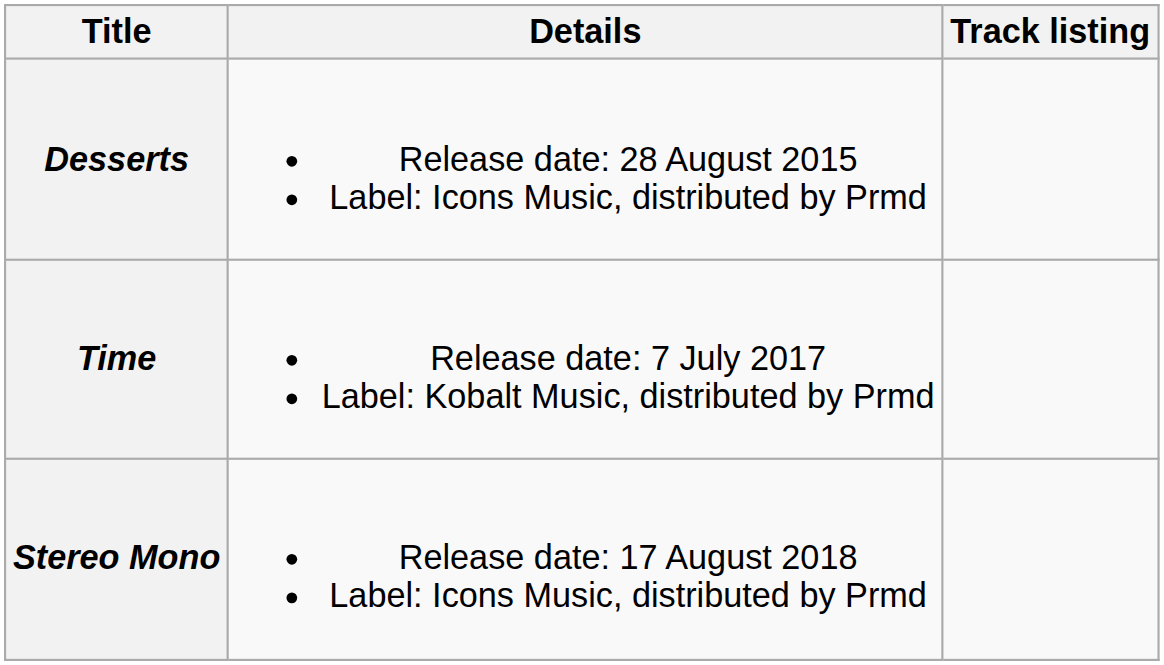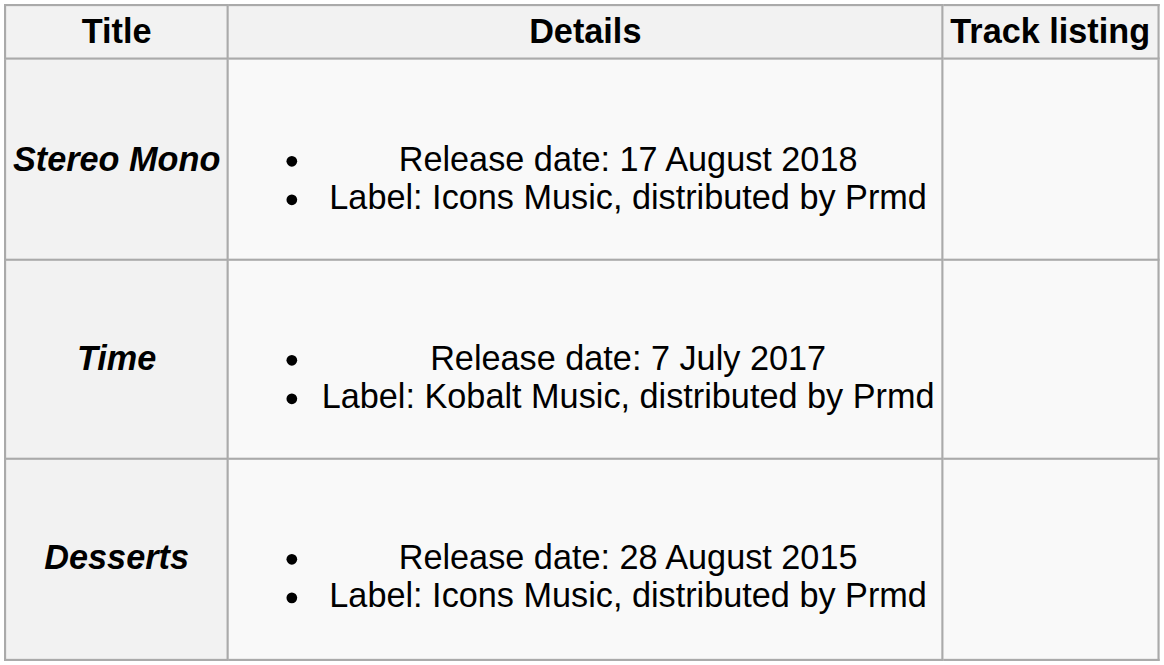rows swapped: Desserts <-> Stereo Mono
